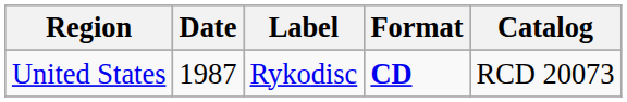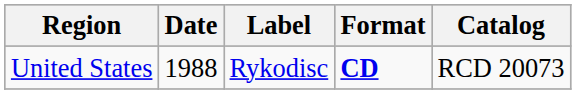United States | Date: 1987 -> 1988
